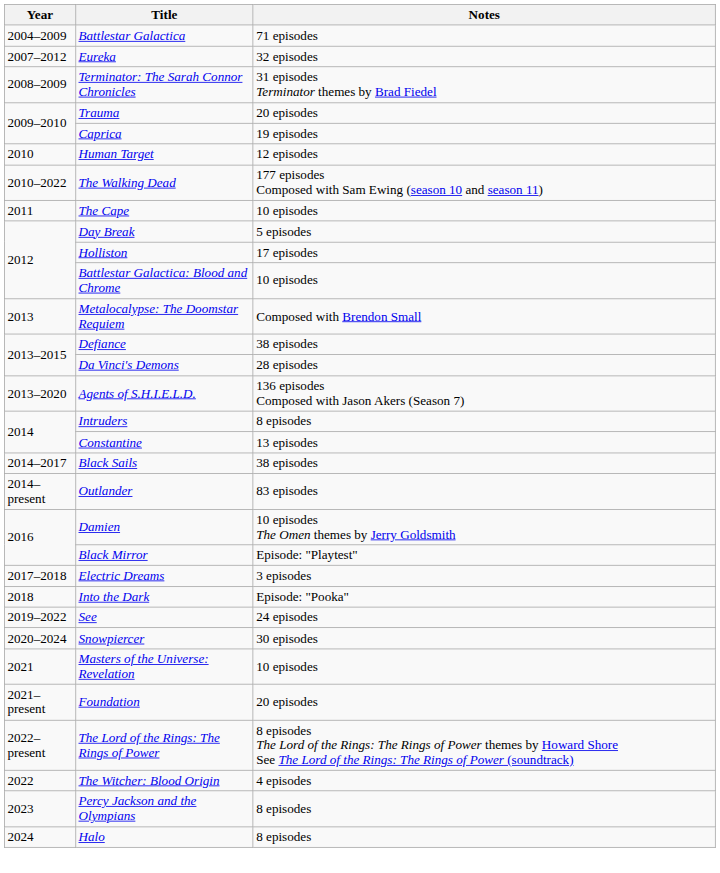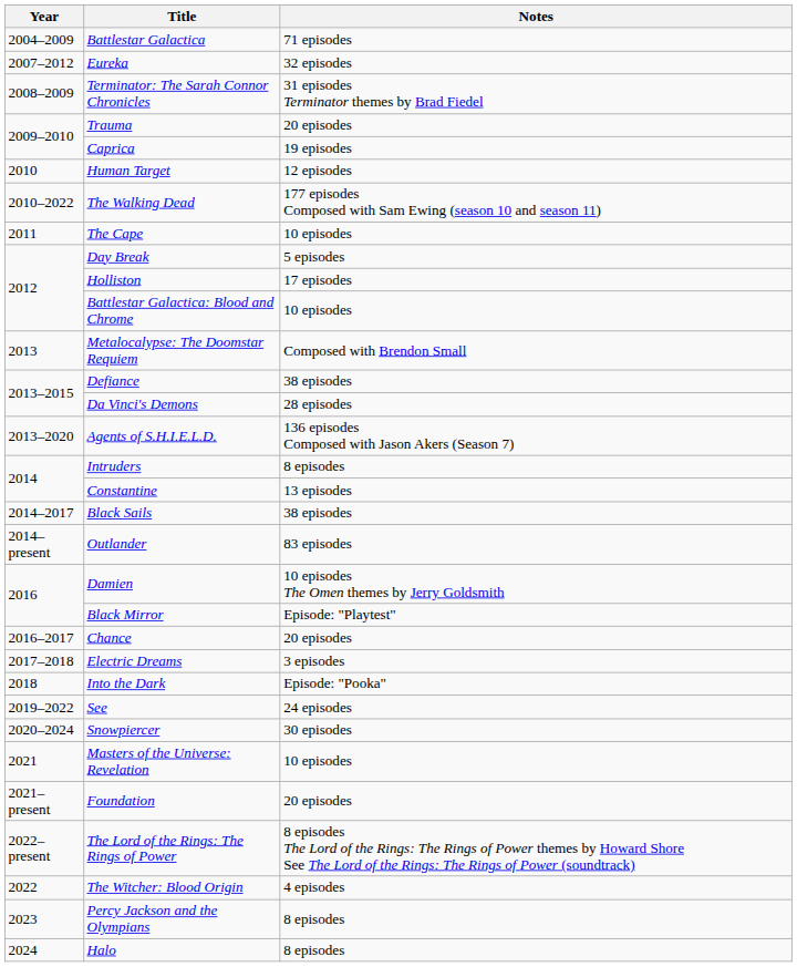+ row: 2016–2017 | Chance | 20 episodes
